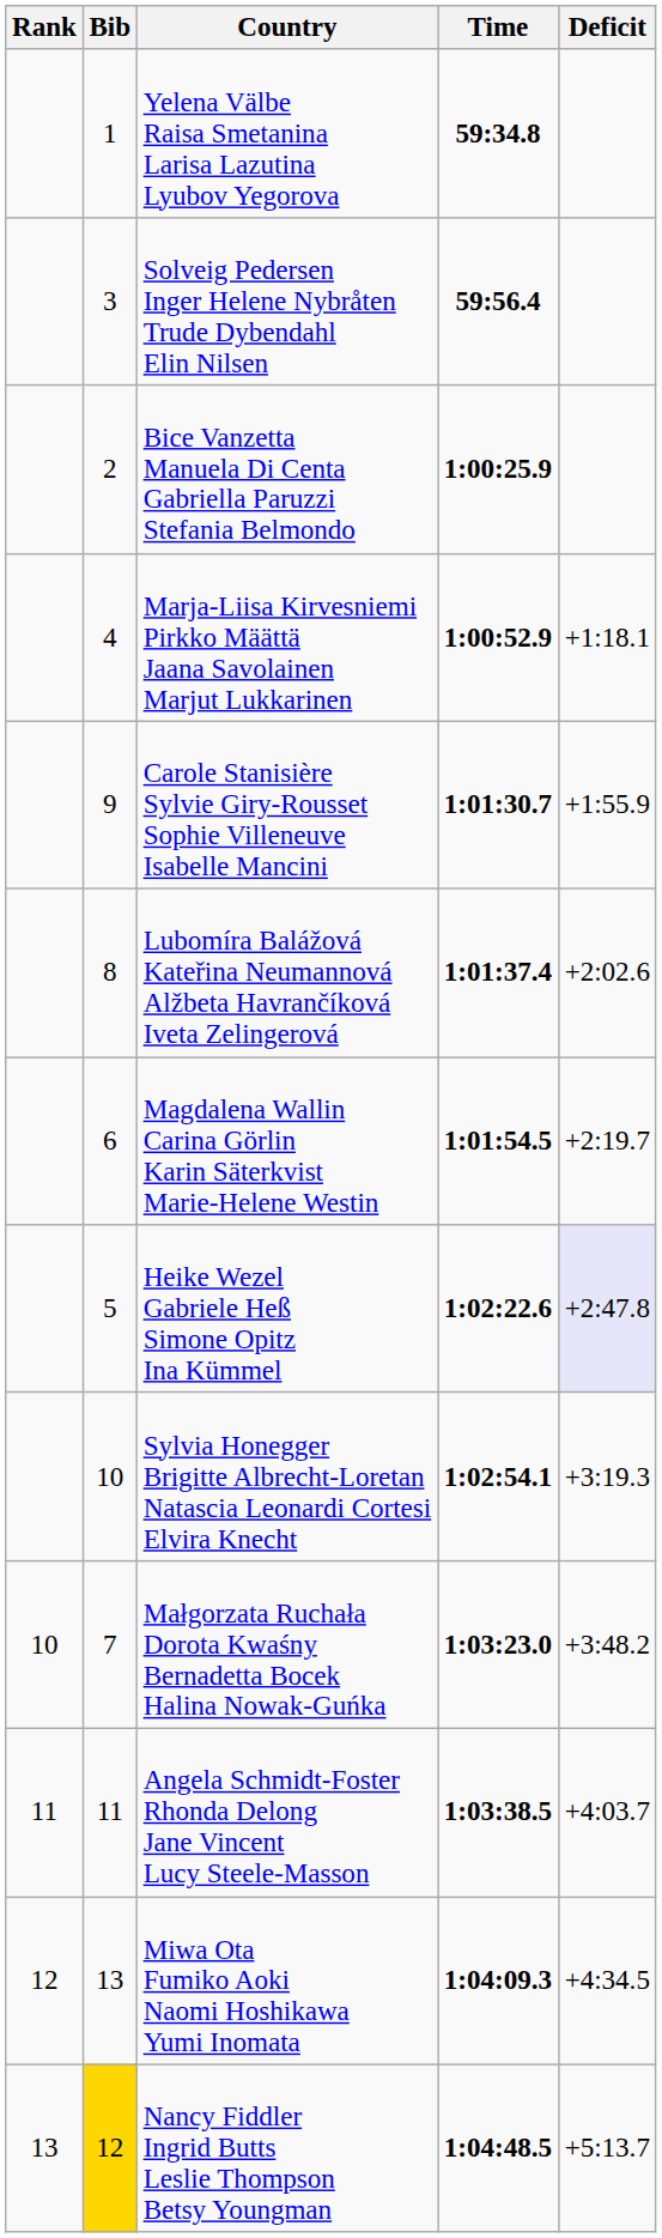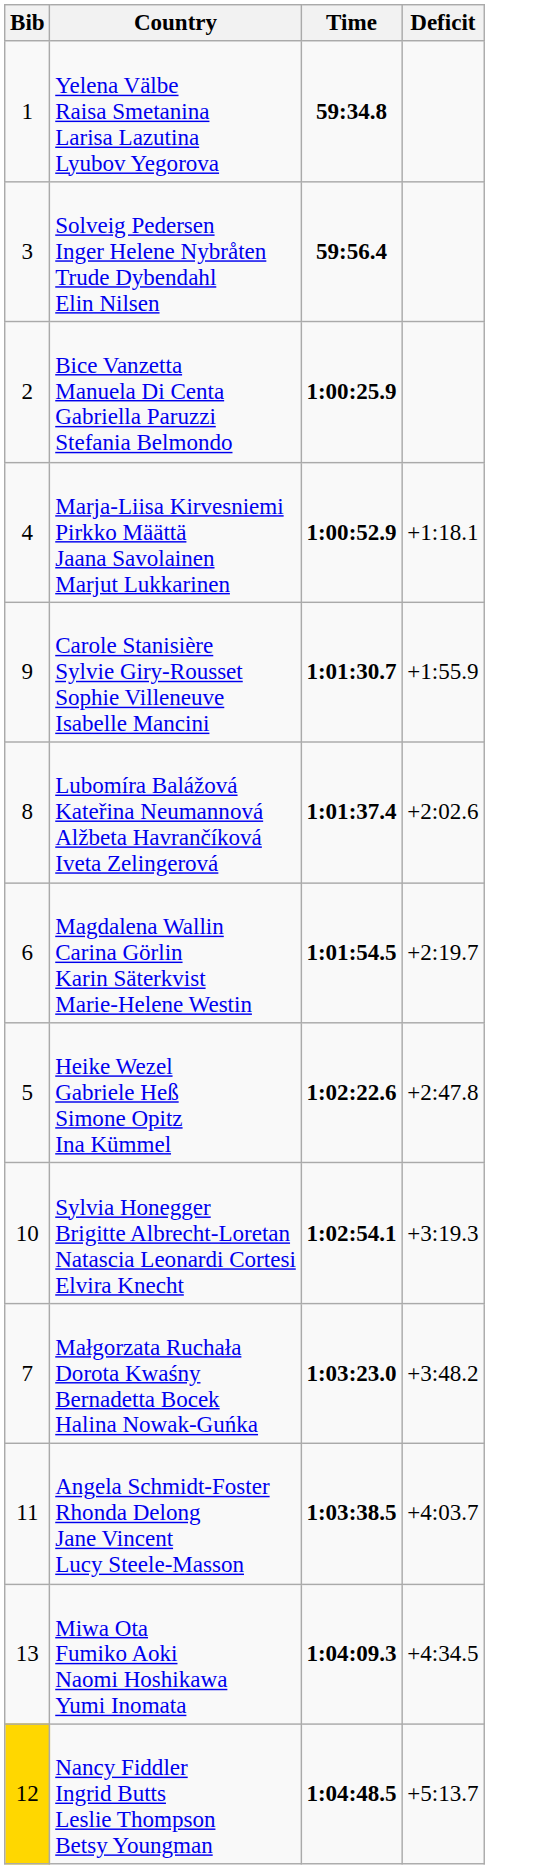- column: Rank | 10 | 11 | 12 | 13
Heike Wezel Gabriele Heß Simone Opitz Ina Kümmel | Deficit: lavender background -> no background
